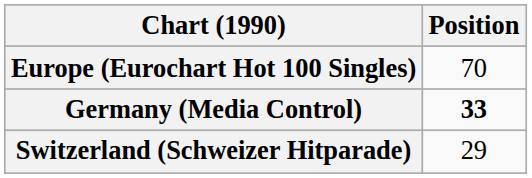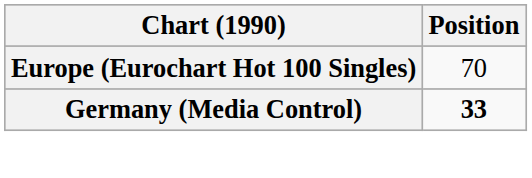- row: Switzerland (Schweizer Hitparade) | 29
